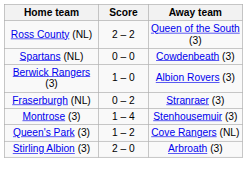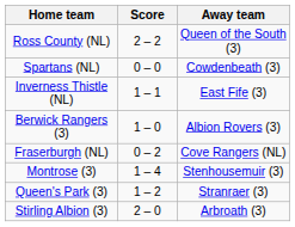+ row: Inverness Thistle (NL) | 1 – 1 | East Fife (3)
Fraserburgh (NL) | Away team: Stranraer (3) -> Cove Rangers (NL)
Queen's Park (3) | Away team: Cove Rangers (NL) -> Stranraer (3)
